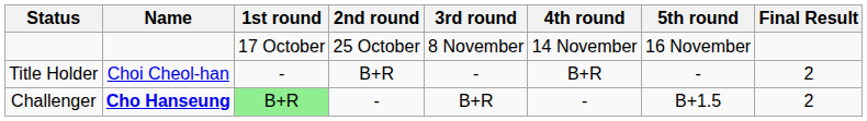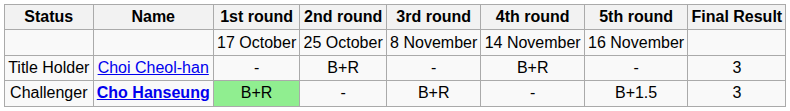Title Holder | Final Result: 2 -> 3
Challenger | Final Result: 2 -> 3
